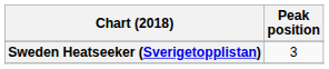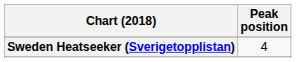Sweden Heatseeker (Sverigetopplistan) | Peak position: 3 -> 4
